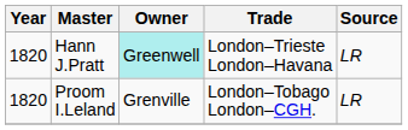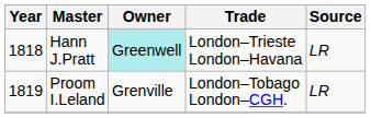Hann J.Pratt | Year: 1820 -> 1818
Proom I.Leland | Year: 1820 -> 1819
